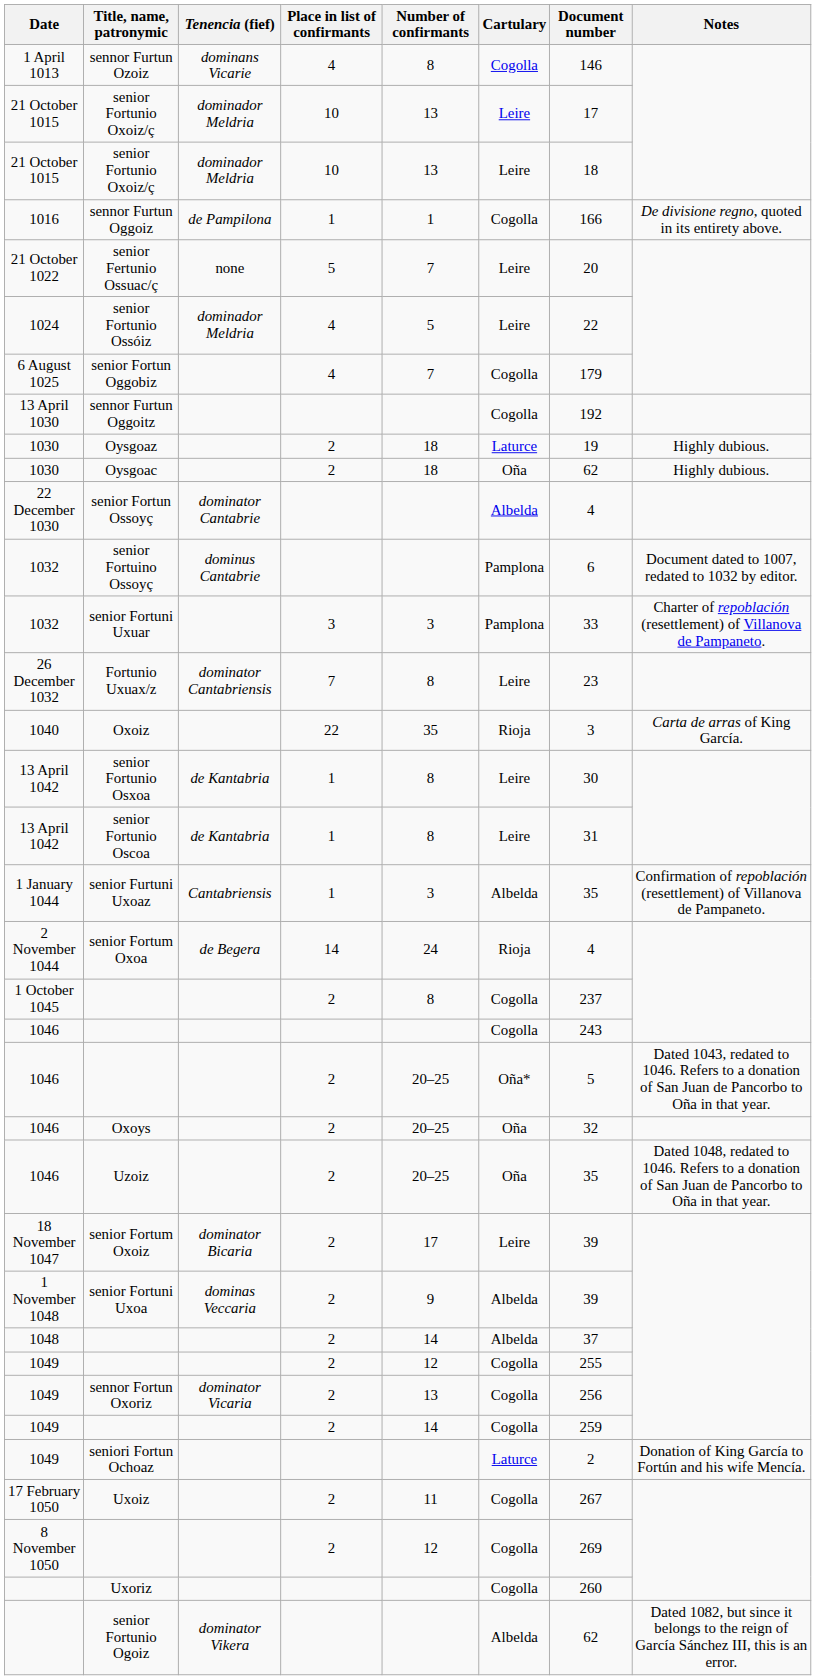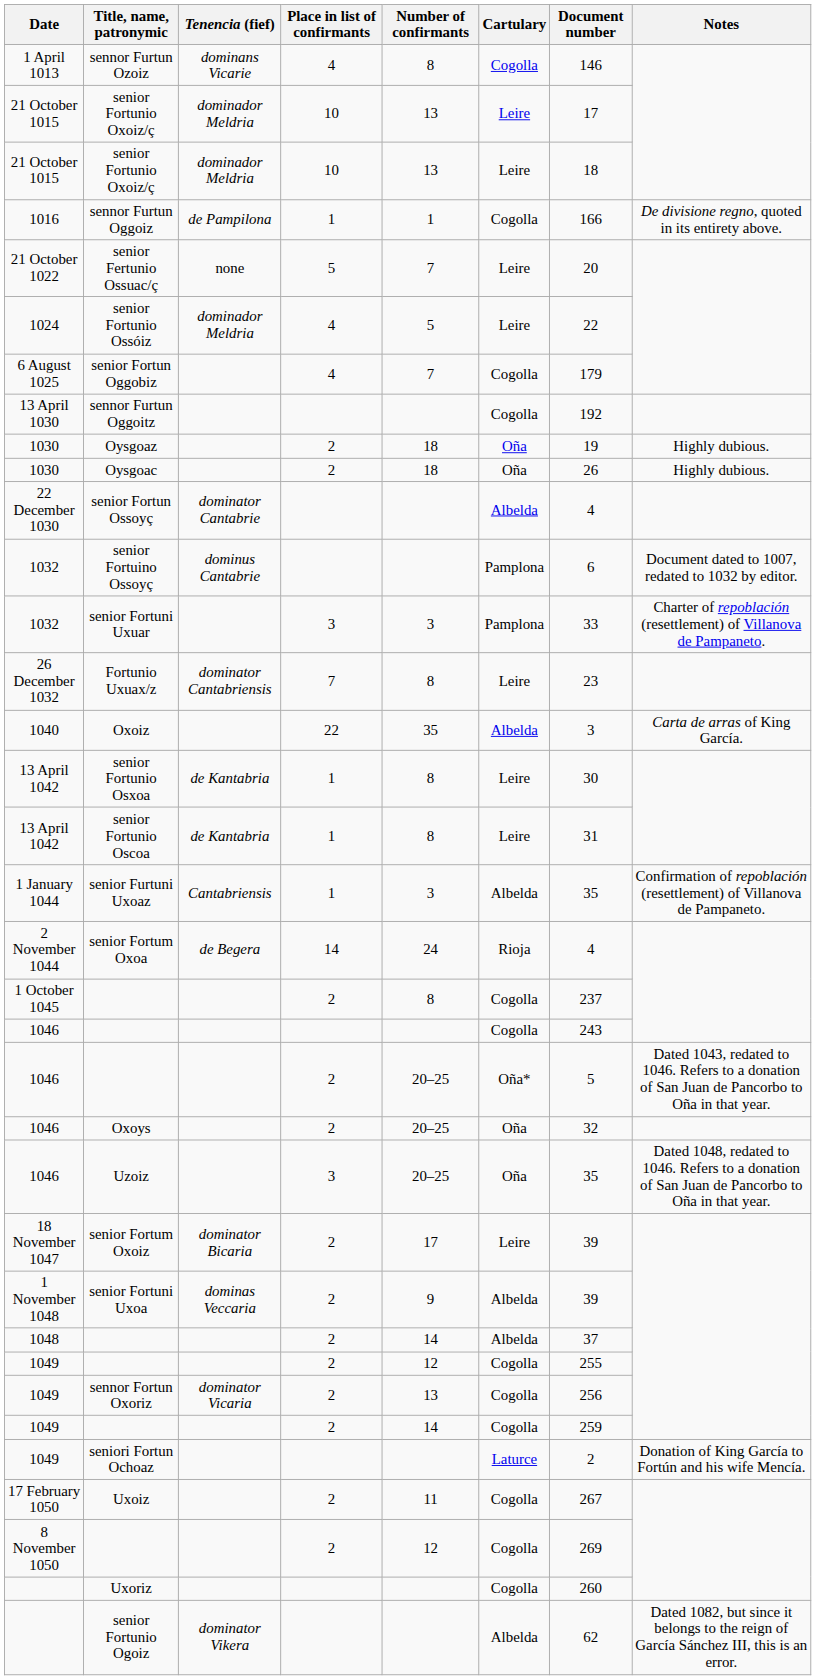Oysgoaz | Cartulary: Laturce -> Oña
Oysgoac | Document number: 62 -> 26
Oxoiz | Cartulary: Rioja -> Albelda
Uzoiz | Place in list of confirmants: 2 -> 3
